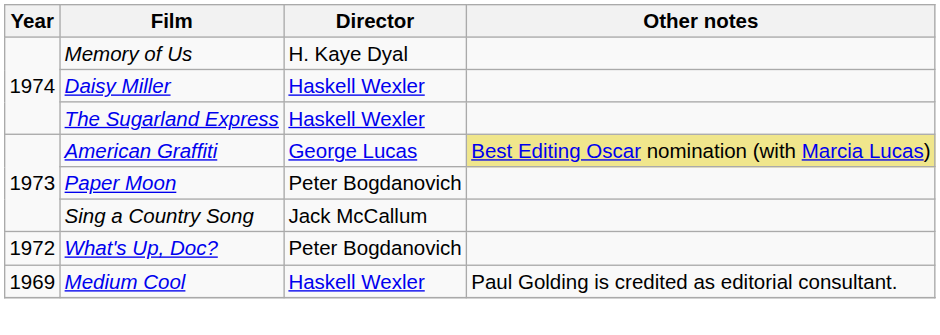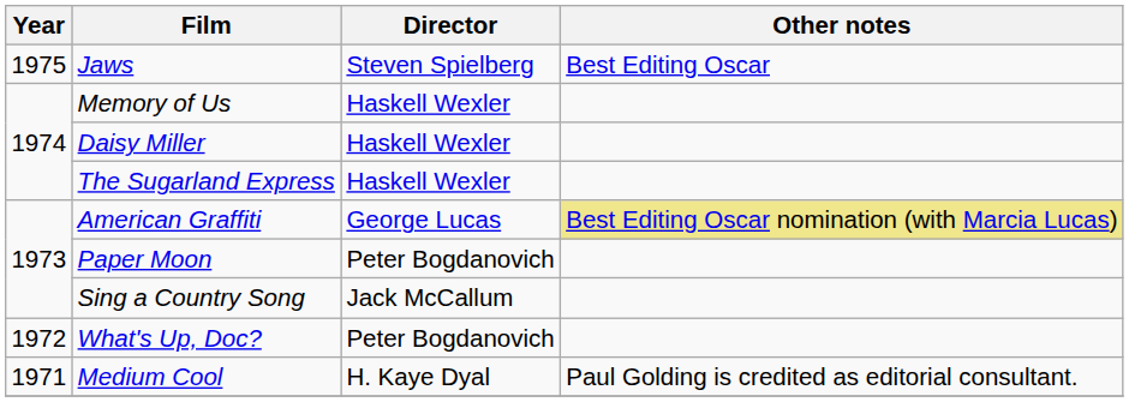+ row: 1975 | Jaws | Steven Spielberg | Best Editing Oscar
Memory of Us | Director: H. Kaye Dyal -> Haskell Wexler
Medium Cool | Year: 1969 -> 1971
Medium Cool | Director: Haskell Wexler -> H. Kaye Dyal
